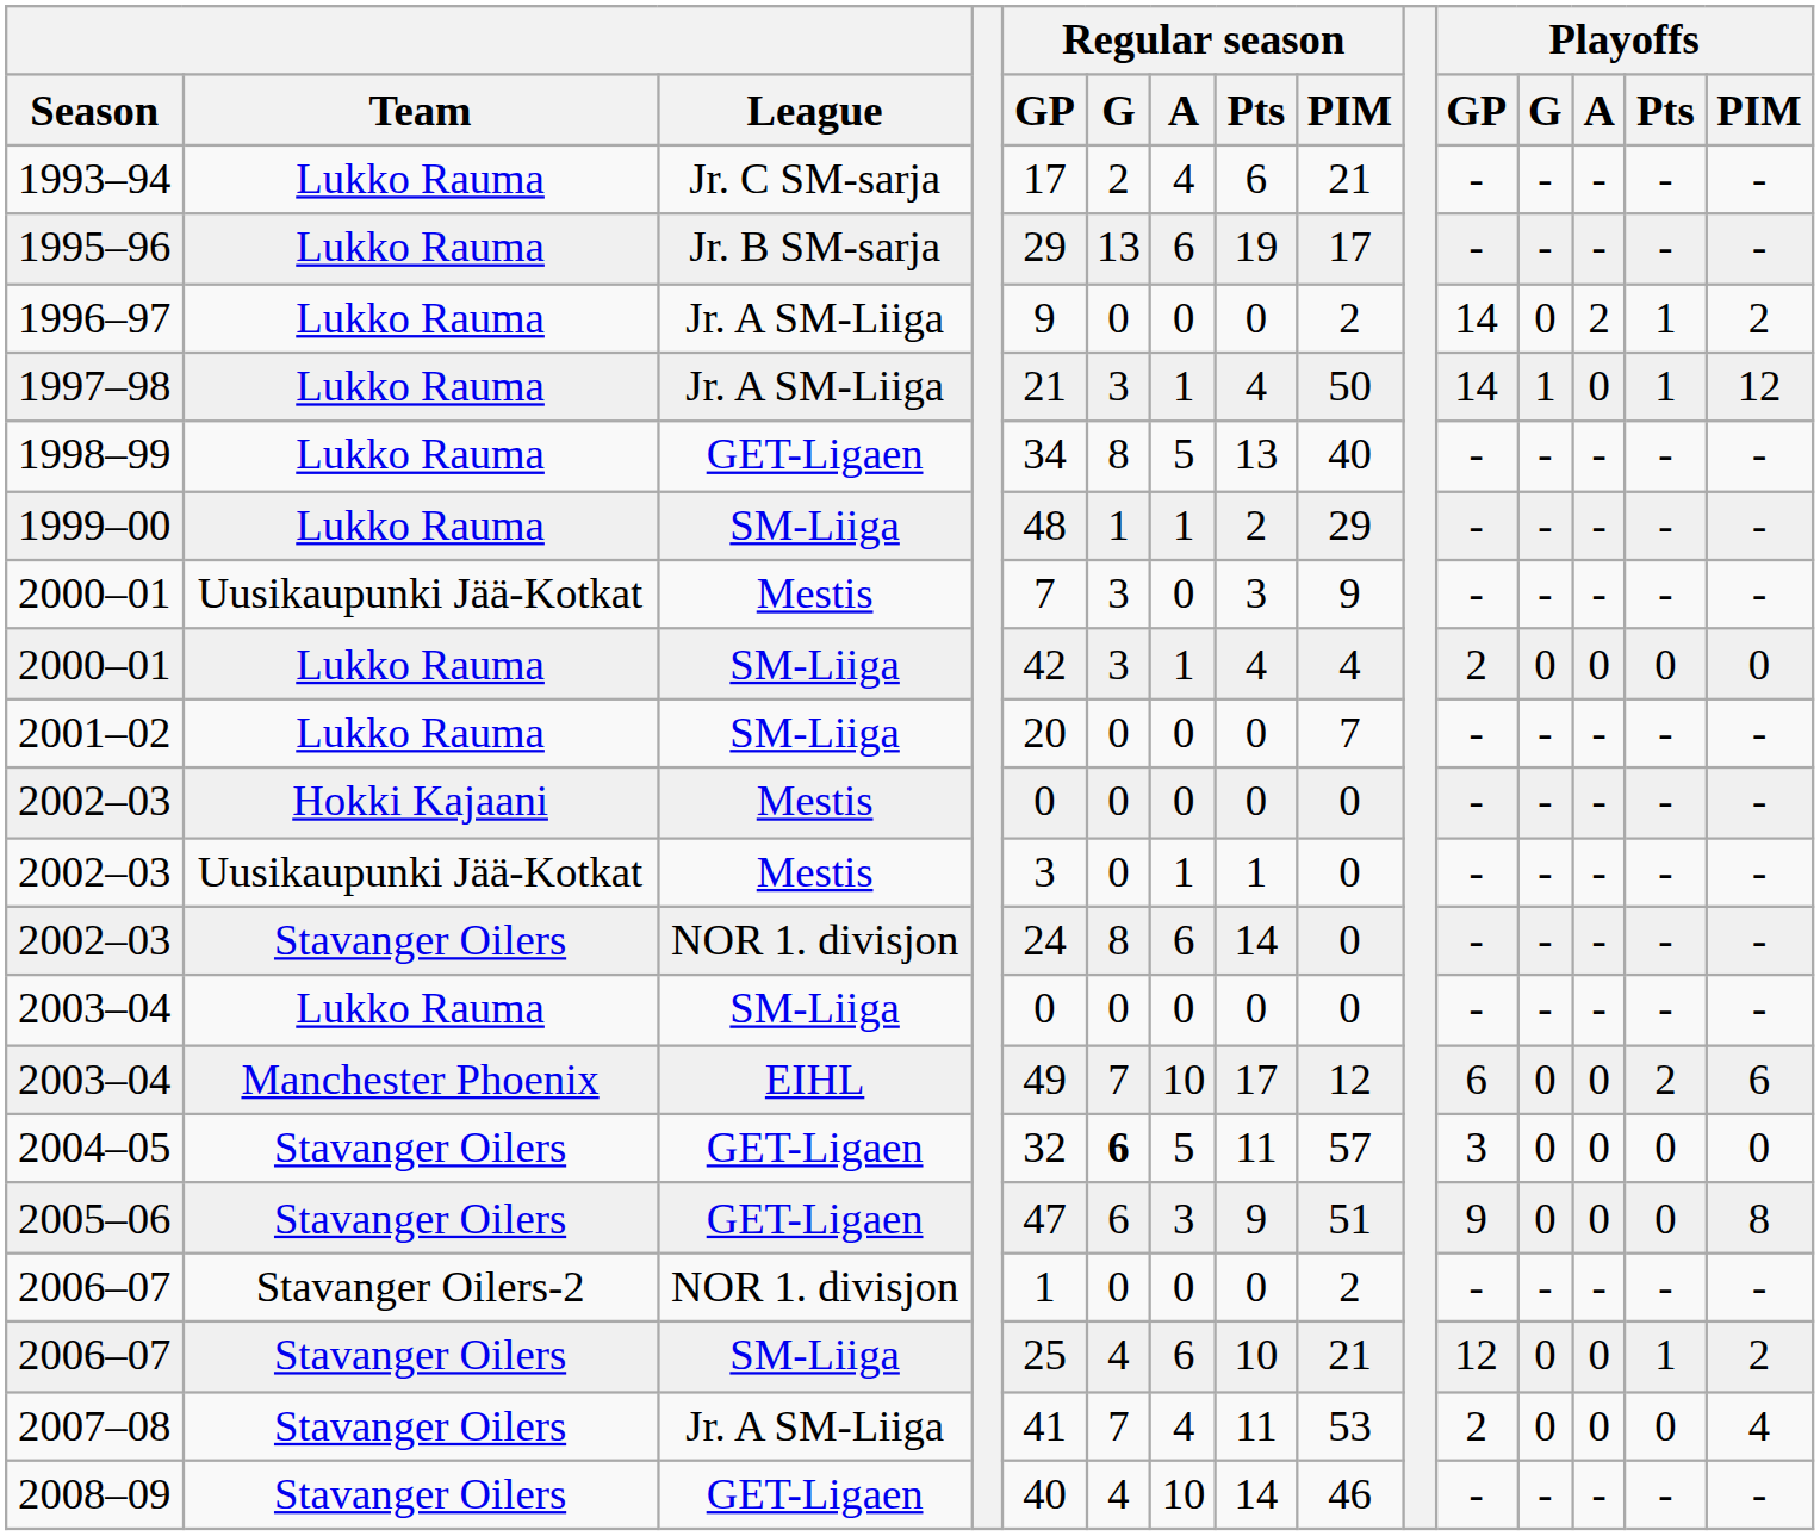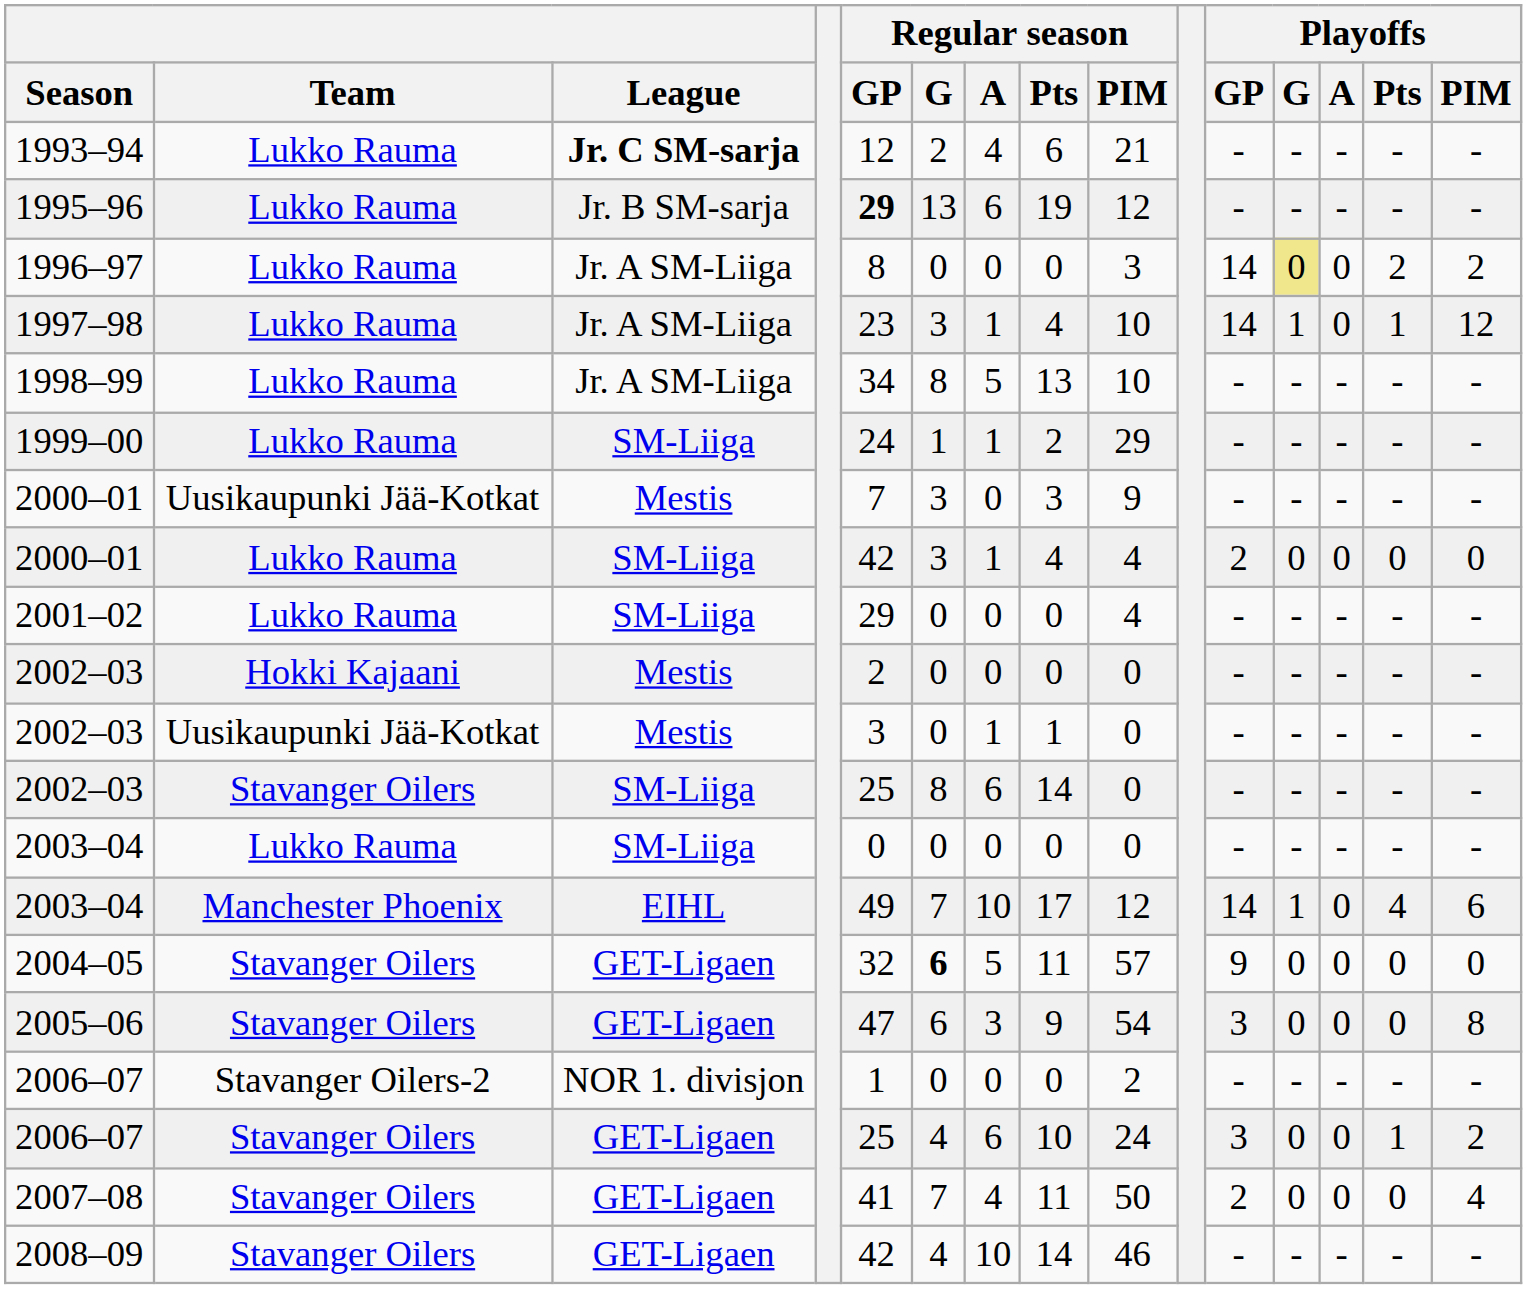1993–94 | League: normal -> bold
1993–94 | Regular season / GP: 17 -> 12
1995–96 | Regular season / GP: normal -> bold
1995–96 | Regular season / PIM: 17 -> 12
1996–97 | Regular season / GP: 9 -> 8
1996–97 | Regular season / PIM: 2 -> 3
1996–97 | Playoffs / G: no background -> khaki background
1996–97 | Playoffs / A: 2 -> 0
1996–97 | Playoffs / Pts: 1 -> 2
1997–98 | Regular season / GP: 21 -> 23
1997–98 | Regular season / PIM: 50 -> 10
1998–99 | League: GET-Ligaen -> Jr. A SM-Liiga
1998–99 | Regular season / PIM: 40 -> 10
1999–00 | Regular season / GP: 48 -> 24
2001–02 | Regular season / GP: 20 -> 29
2001–02 | Regular season / PIM: 7 -> 4
2002–03 / Hokki Kajaani | Regular season / GP: 0 -> 2
2002–03 / Stavanger Oilers | League: NOR 1. divisjon -> SM-Liiga
2002–03 / Stavanger Oilers | Regular season / GP: 24 -> 25
2003–04 / Manchester Phoenix | Playoffs / GP: 6 -> 14
2003–04 / Manchester Phoenix | Playoffs / G: 0 -> 1
2003–04 / Manchester Phoenix | Playoffs / Pts: 2 -> 4
2004–05 | Playoffs / GP: 3 -> 9
2005–06 | Regular season / PIM: 51 -> 54
2005–06 | Playoffs / GP: 9 -> 3
2006–07 / Stavanger Oilers | League: SM-Liiga -> GET-Ligaen
2006–07 / Stavanger Oilers | Regular season / PIM: 21 -> 24
2006–07 / Stavanger Oilers | Playoffs / GP: 12 -> 3
2007–08 | League: Jr. A SM-Liiga -> GET-Ligaen
2007–08 | Regular season / PIM: 53 -> 50
2008–09 | Regular season / GP: 40 -> 42
